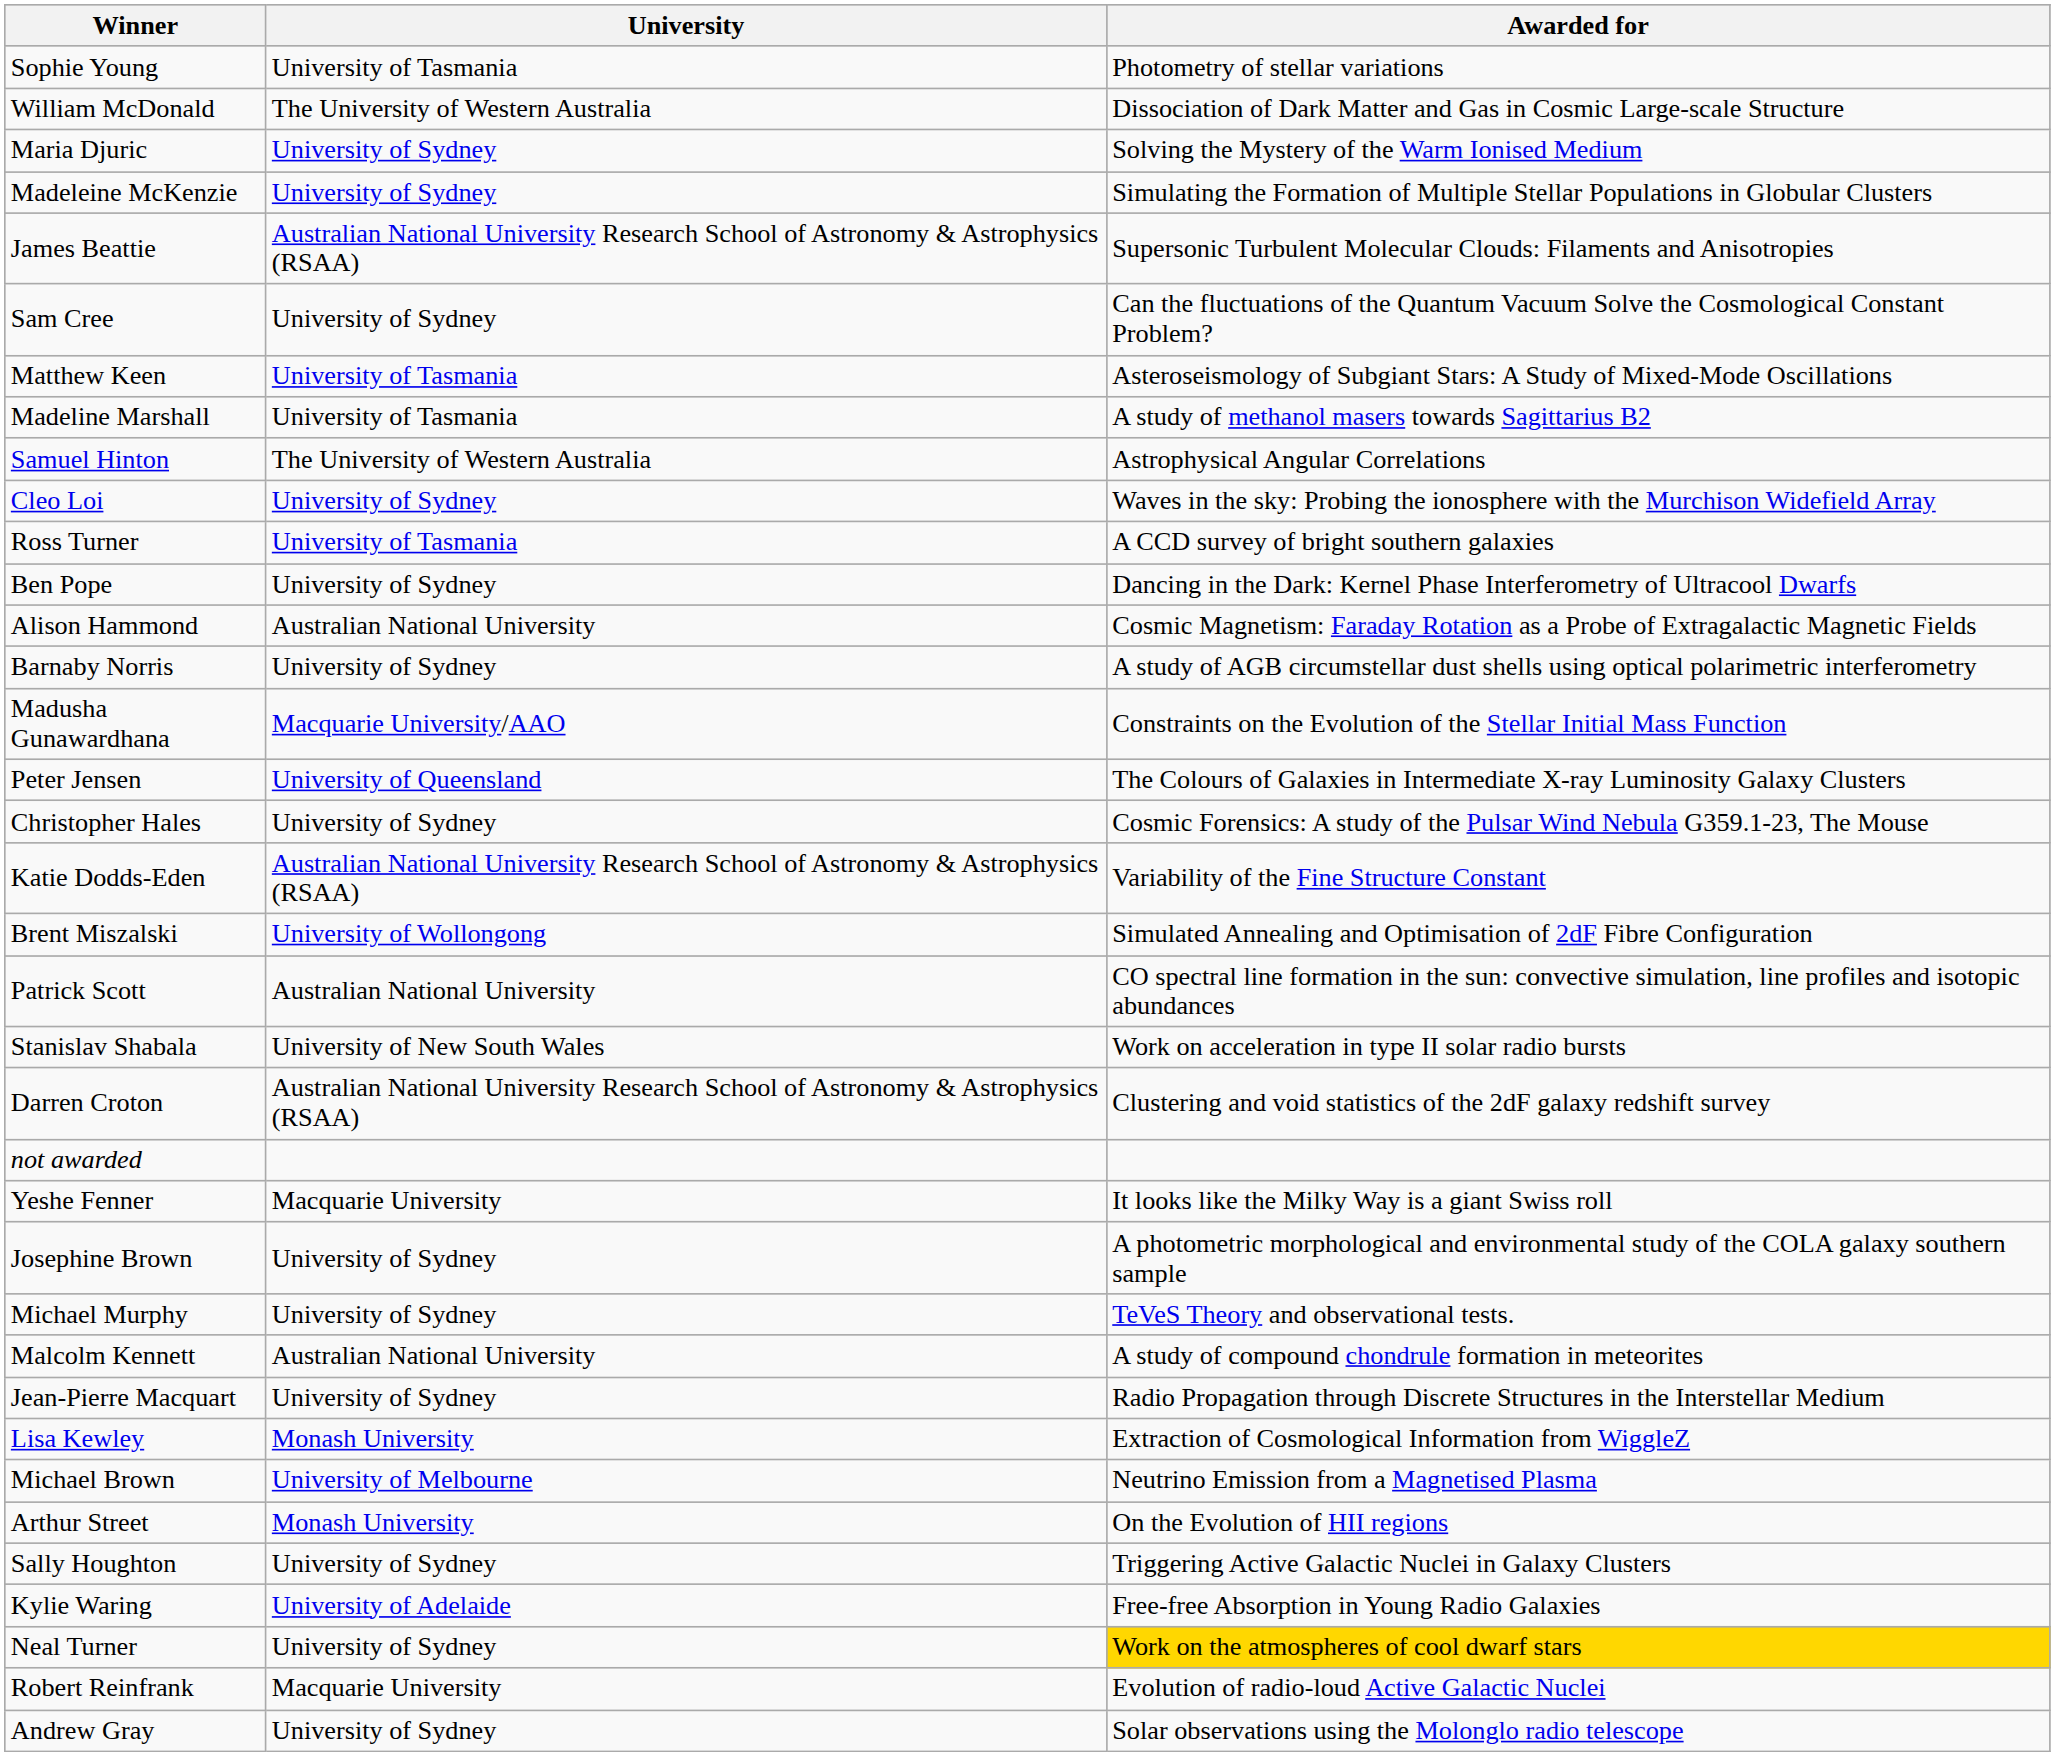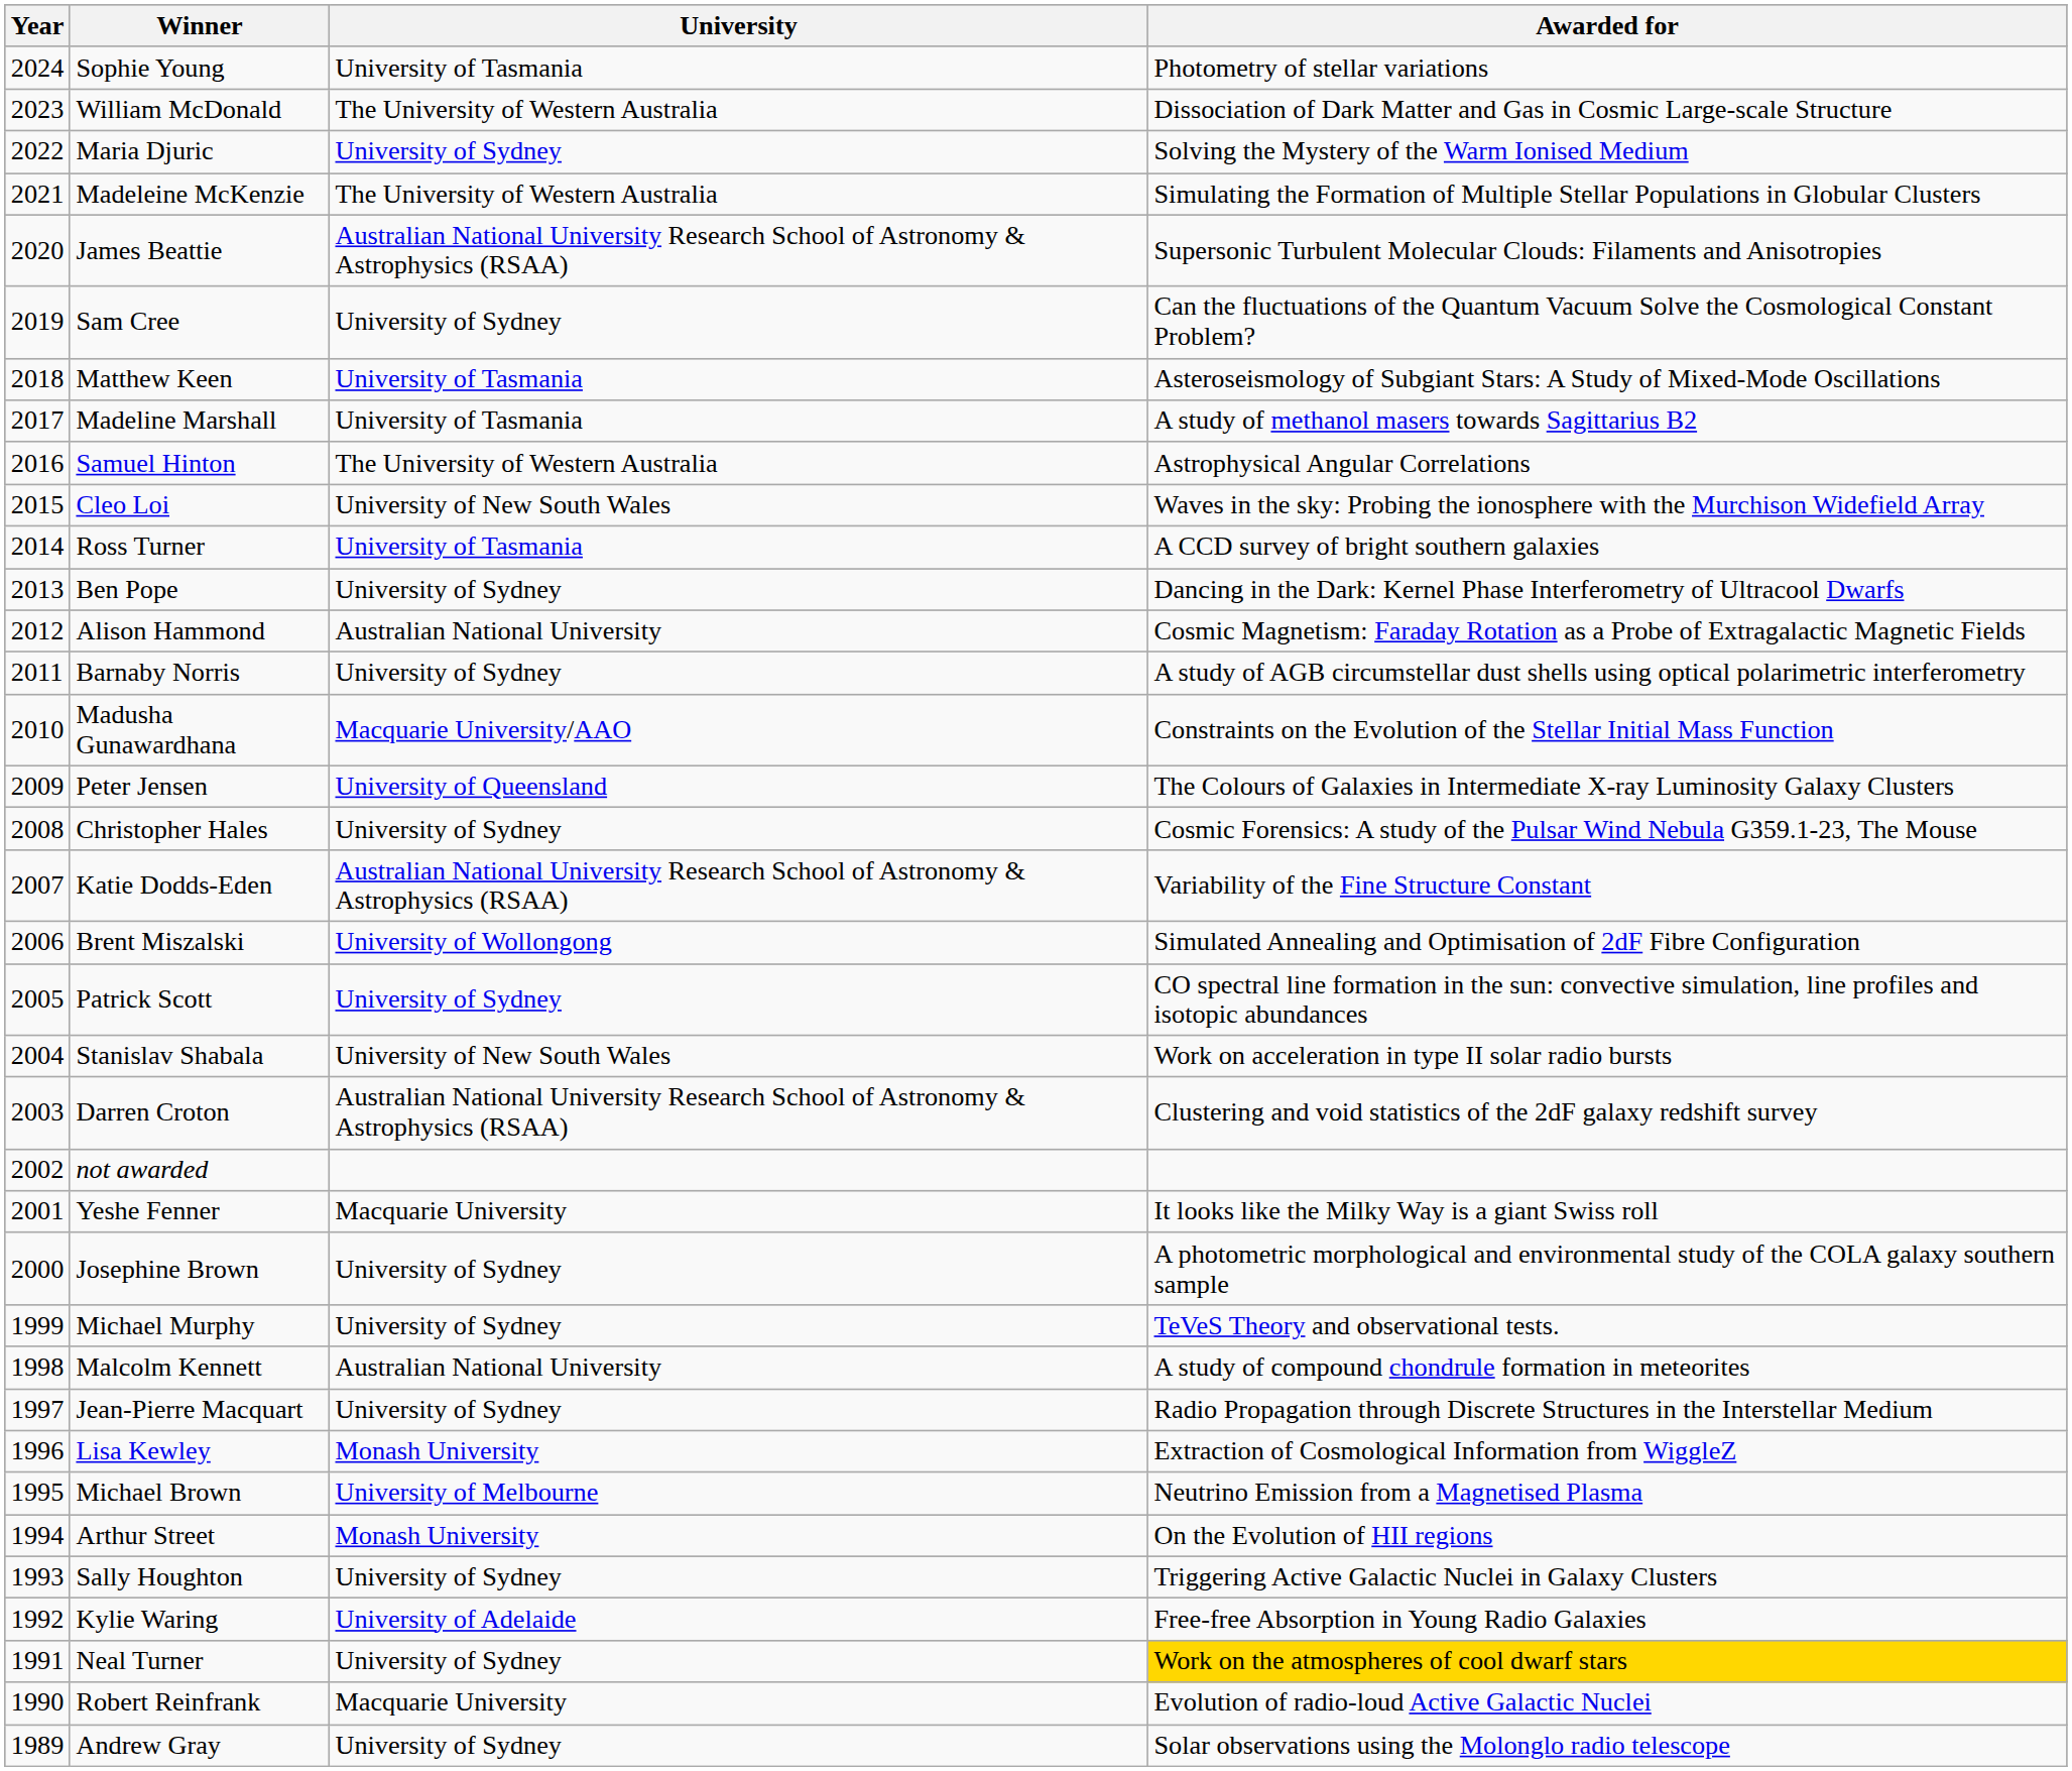+ column: Year | 2024 | 2023 | 2022 | 2021 | 2020 | 2019 | 2018 | 2017 | 2016 | 2015 | 2014 | 2013 | 2012 | 2011 | 2010 | 2009 | 2008 | 2007 | 2006 | 2005 | 2004 | 2003 | 2002 | 2001 | 2000 | 1999 | 1998 | 1997 | 1996 | 1995 | 1994 | 1993 | 1992 | 1991 | 1990 | 1989
Madeleine McKenzie | University: University of Sydney -> The University of Western Australia
Cleo Loi | University: University of Sydney -> University of New South Wales
Patrick Scott | University: Australian National University -> University of Sydney
